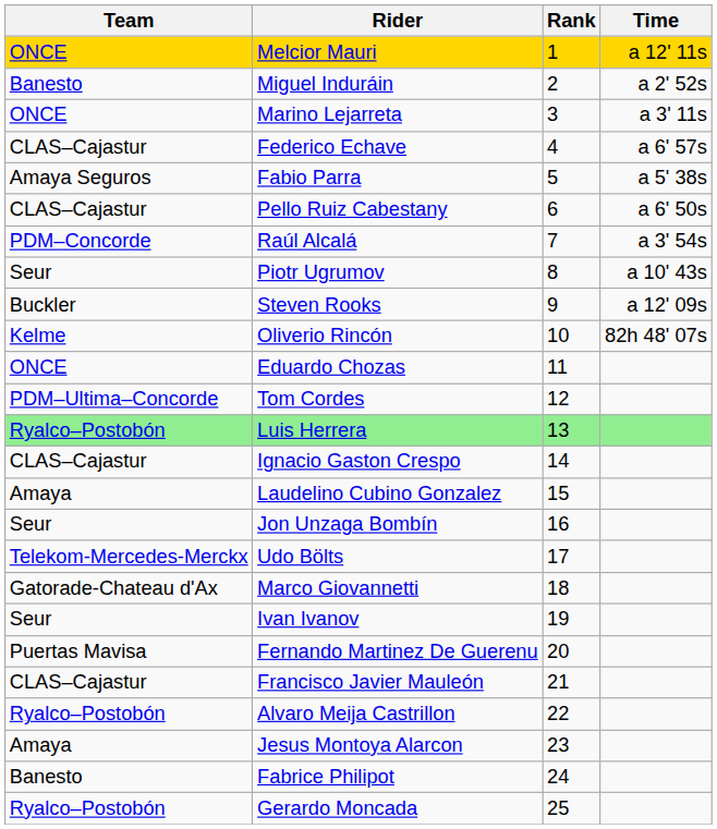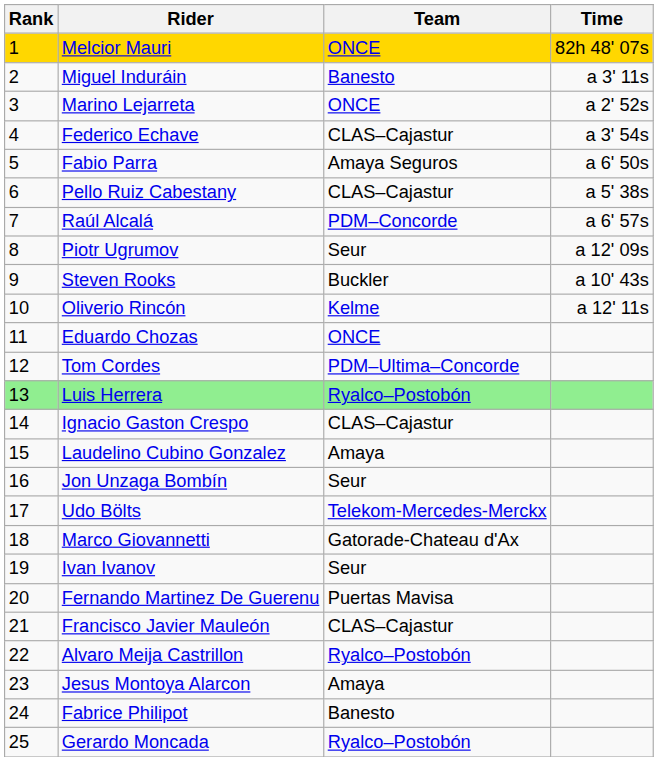columns swapped: Rank <-> Team
Melcior Mauri | Time: a 12' 11s -> 82h 48' 07s
Miguel Induráin | Time: a 2' 52s -> a 3' 11s
Marino Lejarreta | Time: a 3' 11s -> a 2' 52s
Federico Echave | Time: a 6' 57s -> a 3' 54s
Fabio Parra | Time: a 5' 38s -> a 6' 50s
Pello Ruiz Cabestany | Time: a 6' 50s -> a 5' 38s
Raúl Alcalá | Time: a 3' 54s -> a 6' 57s
Piotr Ugrumov | Time: a 10' 43s -> a 12' 09s
Steven Rooks | Time: a 12' 09s -> a 10' 43s
Oliverio Rincón | Time: 82h 48' 07s -> a 12' 11s
